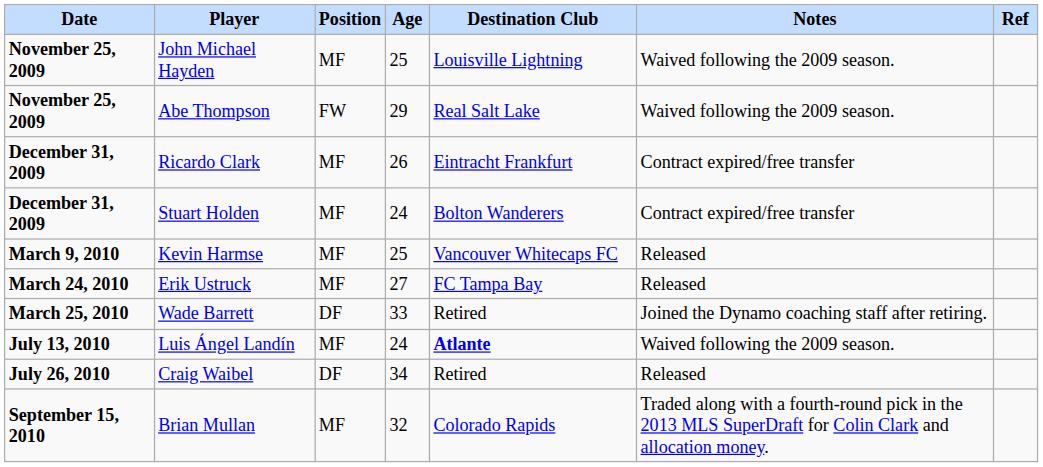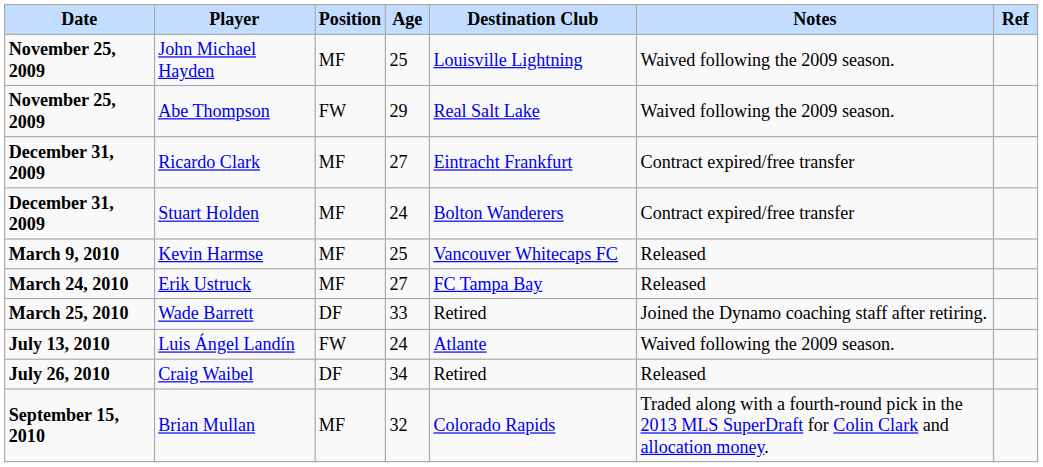Ricardo Clark | Age: 26 -> 27
Luis Ángel Landín | Position: MF -> FW
Luis Ángel Landín | Destination Club: bold -> normal
